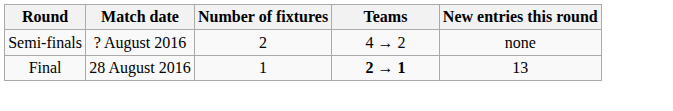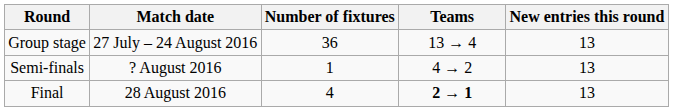+ row: Group stage | 27 July – 24 August 2016 | 36 | 13 → 4 | 13
Semi-finals | Number of fixtures: 2 -> 1
Semi-finals | New entries this round: none -> 13
Final | Number of fixtures: 1 -> 4
